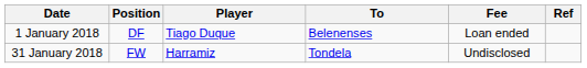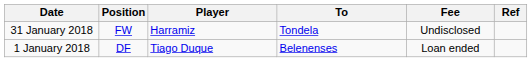rows swapped: 1 January 2018 <-> 31 January 2018
